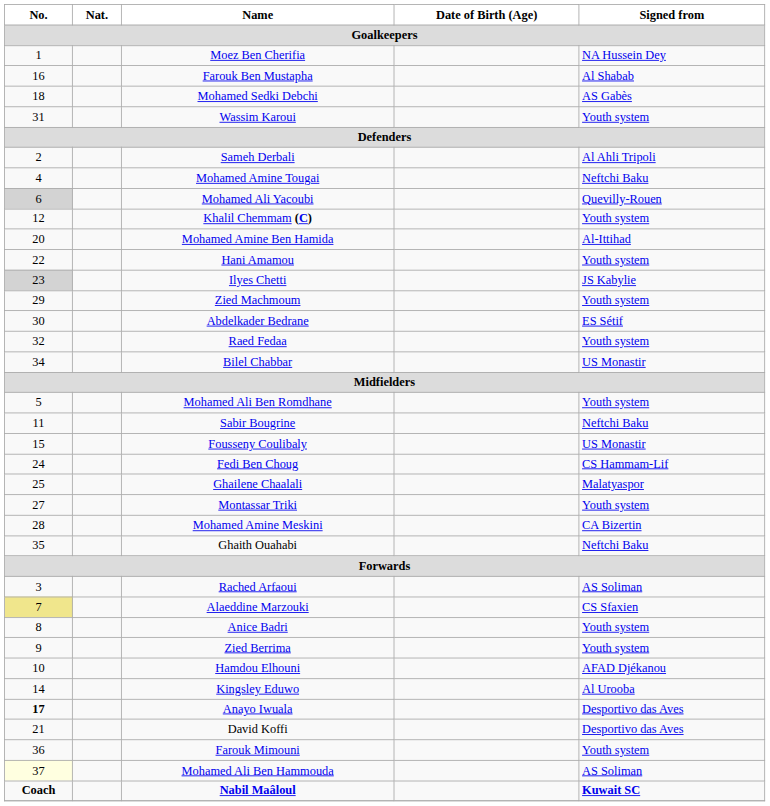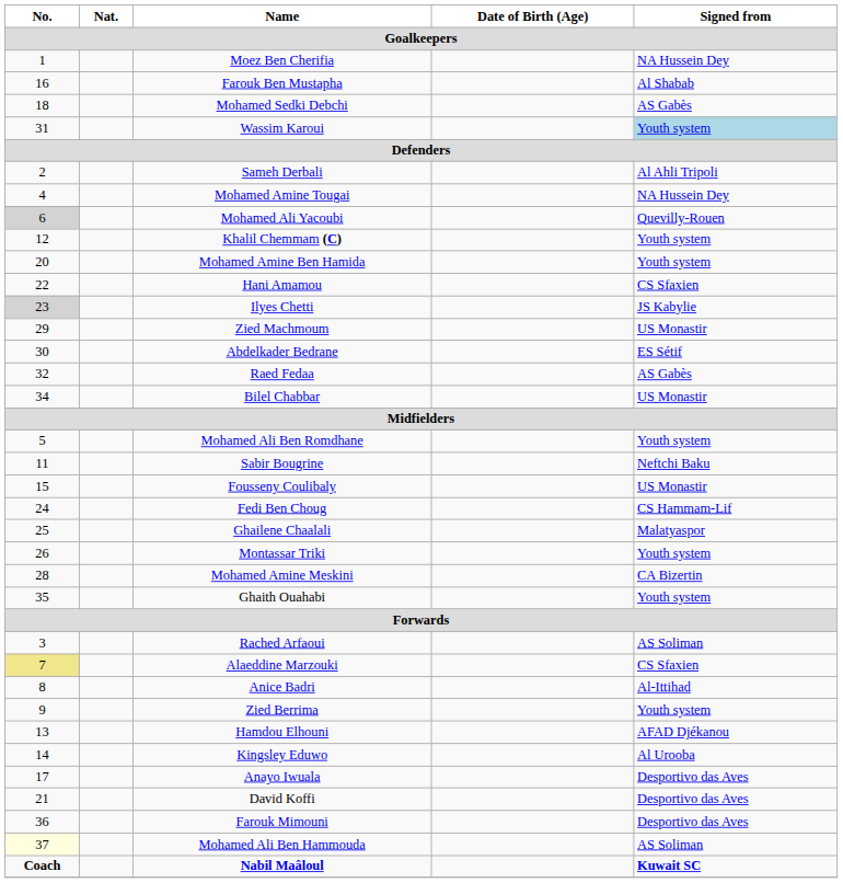Wassim Karoui | Signed from: no background -> lightblue background
Mohamed Amine Tougai | Signed from: Neftchi Baku -> NA Hussein Dey
Mohamed Amine Ben Hamida | Signed from: Al-Ittihad -> Youth system
Hani Amamou | Signed from: Youth system -> CS Sfaxien
Zied Machmoum | Signed from: Youth system -> US Monastir
Raed Fedaa | Signed from: Youth system -> AS Gabès
Montassar Triki | No.: 27 -> 26
Ghaith Ouahabi | Signed from: Neftchi Baku -> Youth system
Anice Badri | Signed from: Youth system -> Al-Ittihad
Hamdou Elhouni | No.: 10 -> 13
Anayo Iwuala | No.: bold -> normal
Farouk Mimouni | Signed from: Youth system -> Desportivo das Aves
